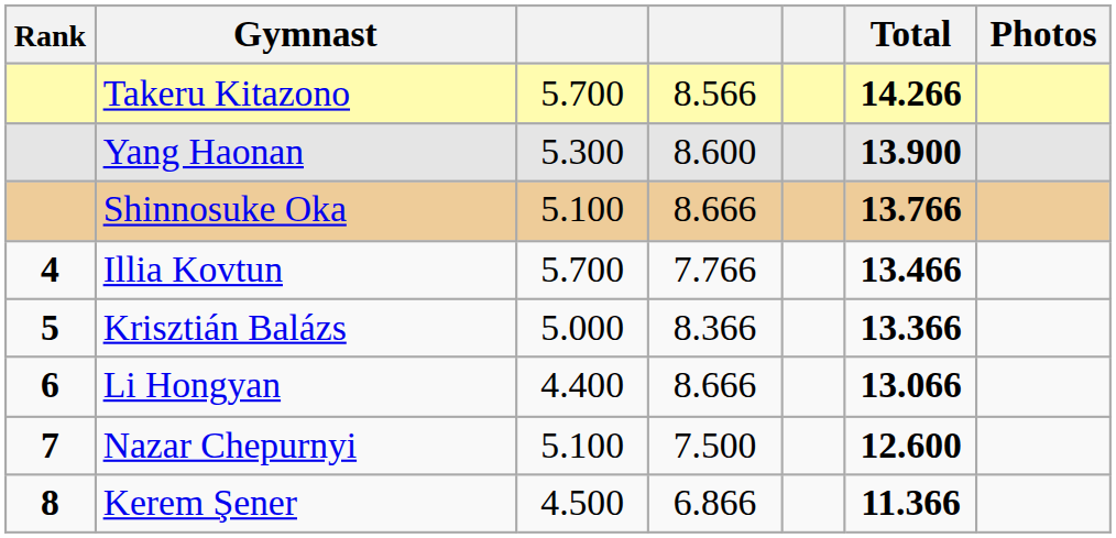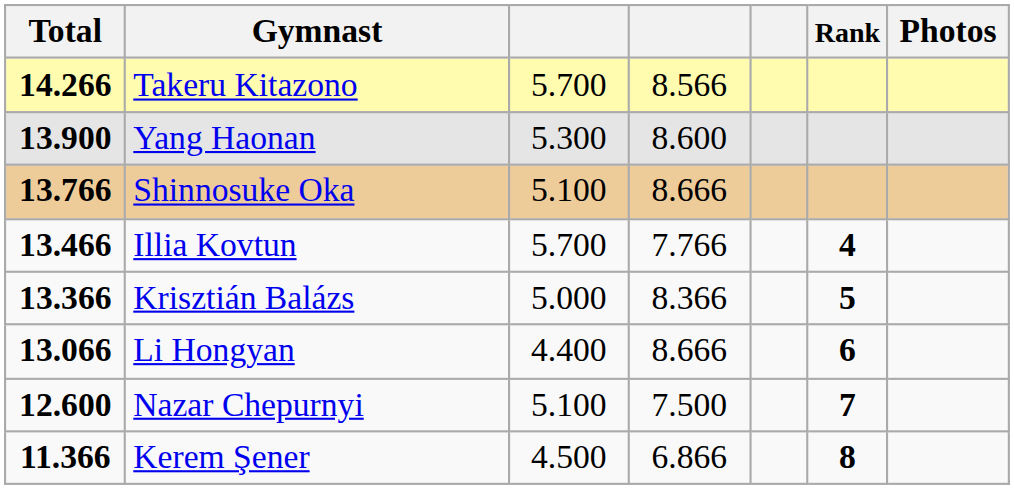columns swapped: Rank <-> Total
